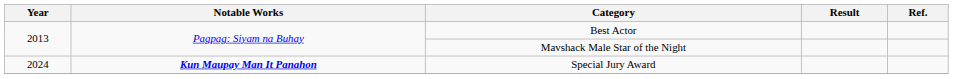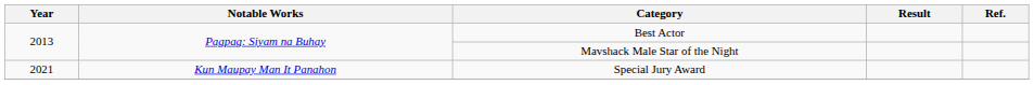Special Jury Award | Year: 2024 -> 2021
Special Jury Award | Notable Works: bold -> normal
